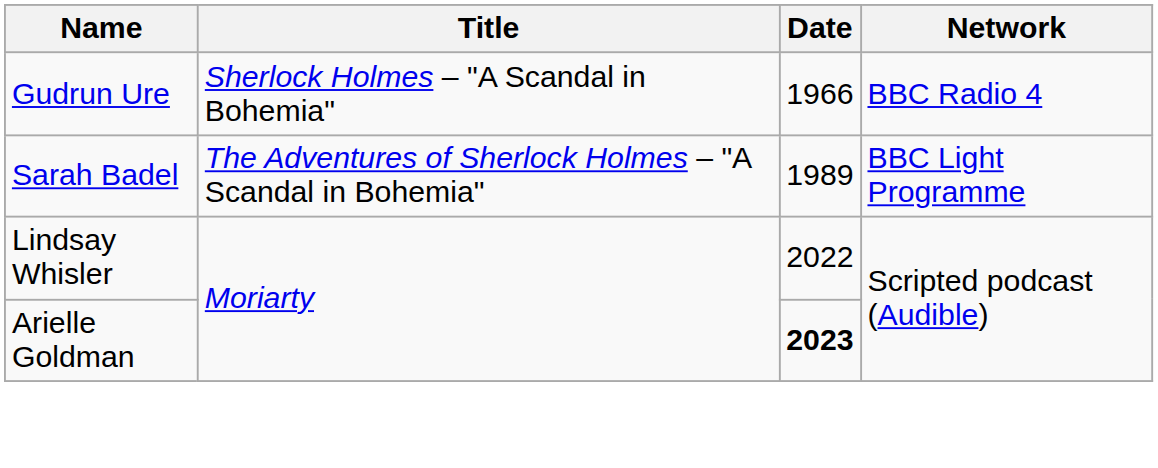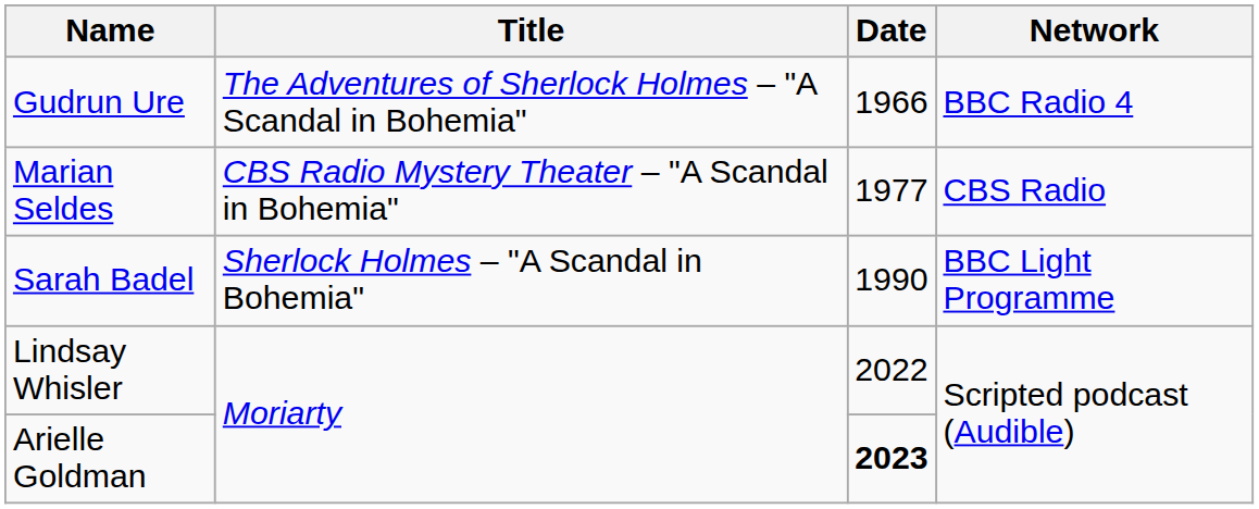Gudrun Ure | Title: Sherlock Holmes – "A Scandal in Bohemia" -> The Adventures of Sherlock Holmes – "A Scandal in Bohemia"
+ row: Marian Seldes | CBS Radio Mystery Theater – "A Scandal in Bohemia" | 1977 | CBS Radio
Sarah Badel | Title: The Adventures of Sherlock Holmes – "A Scandal in Bohemia" -> Sherlock Holmes – "A Scandal in Bohemia"
Sarah Badel | Date: 1989 -> 1990
